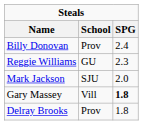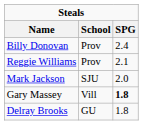Reggie Williams | School: GU -> Prov
Reggie Williams | SPG: 2.3 -> 2.1
Delray Brooks | School: Prov -> GU
